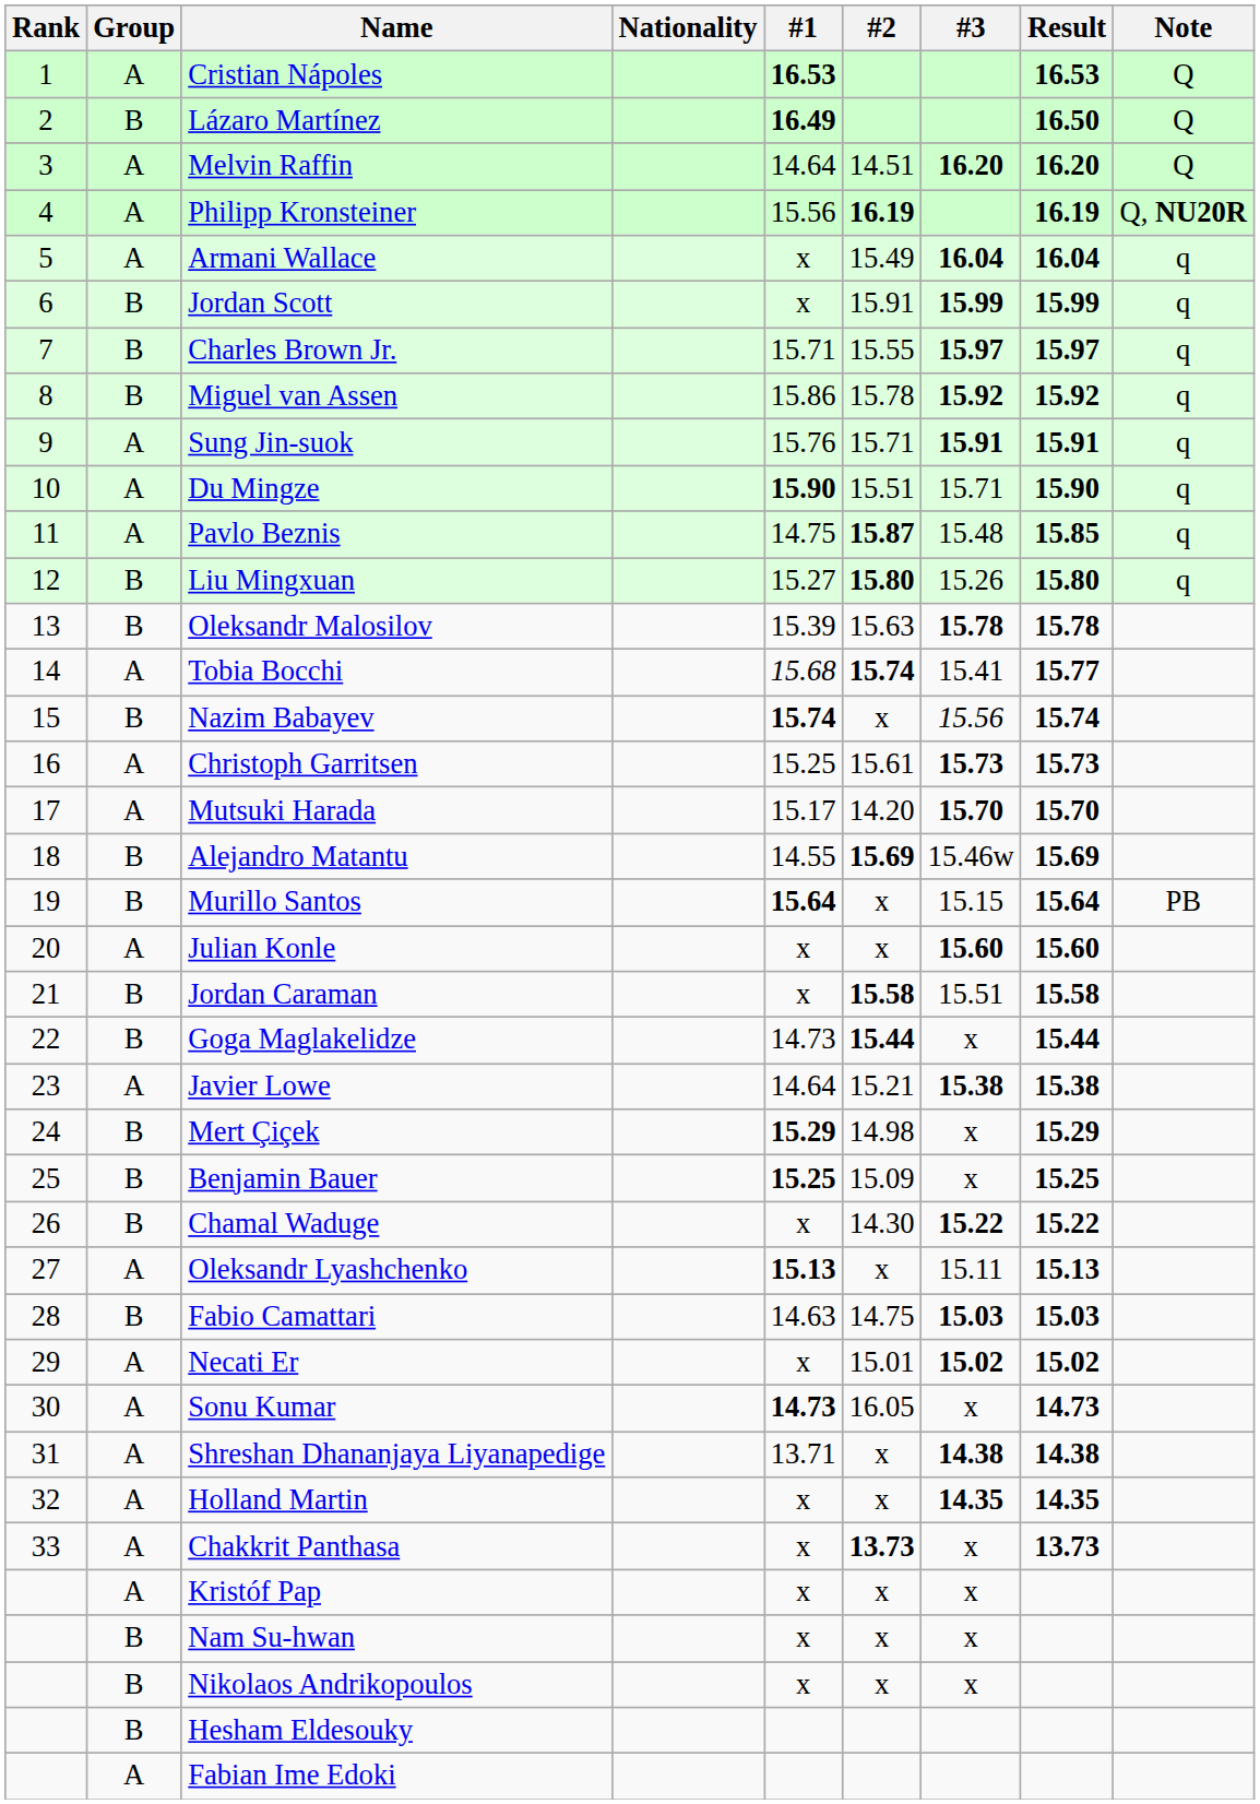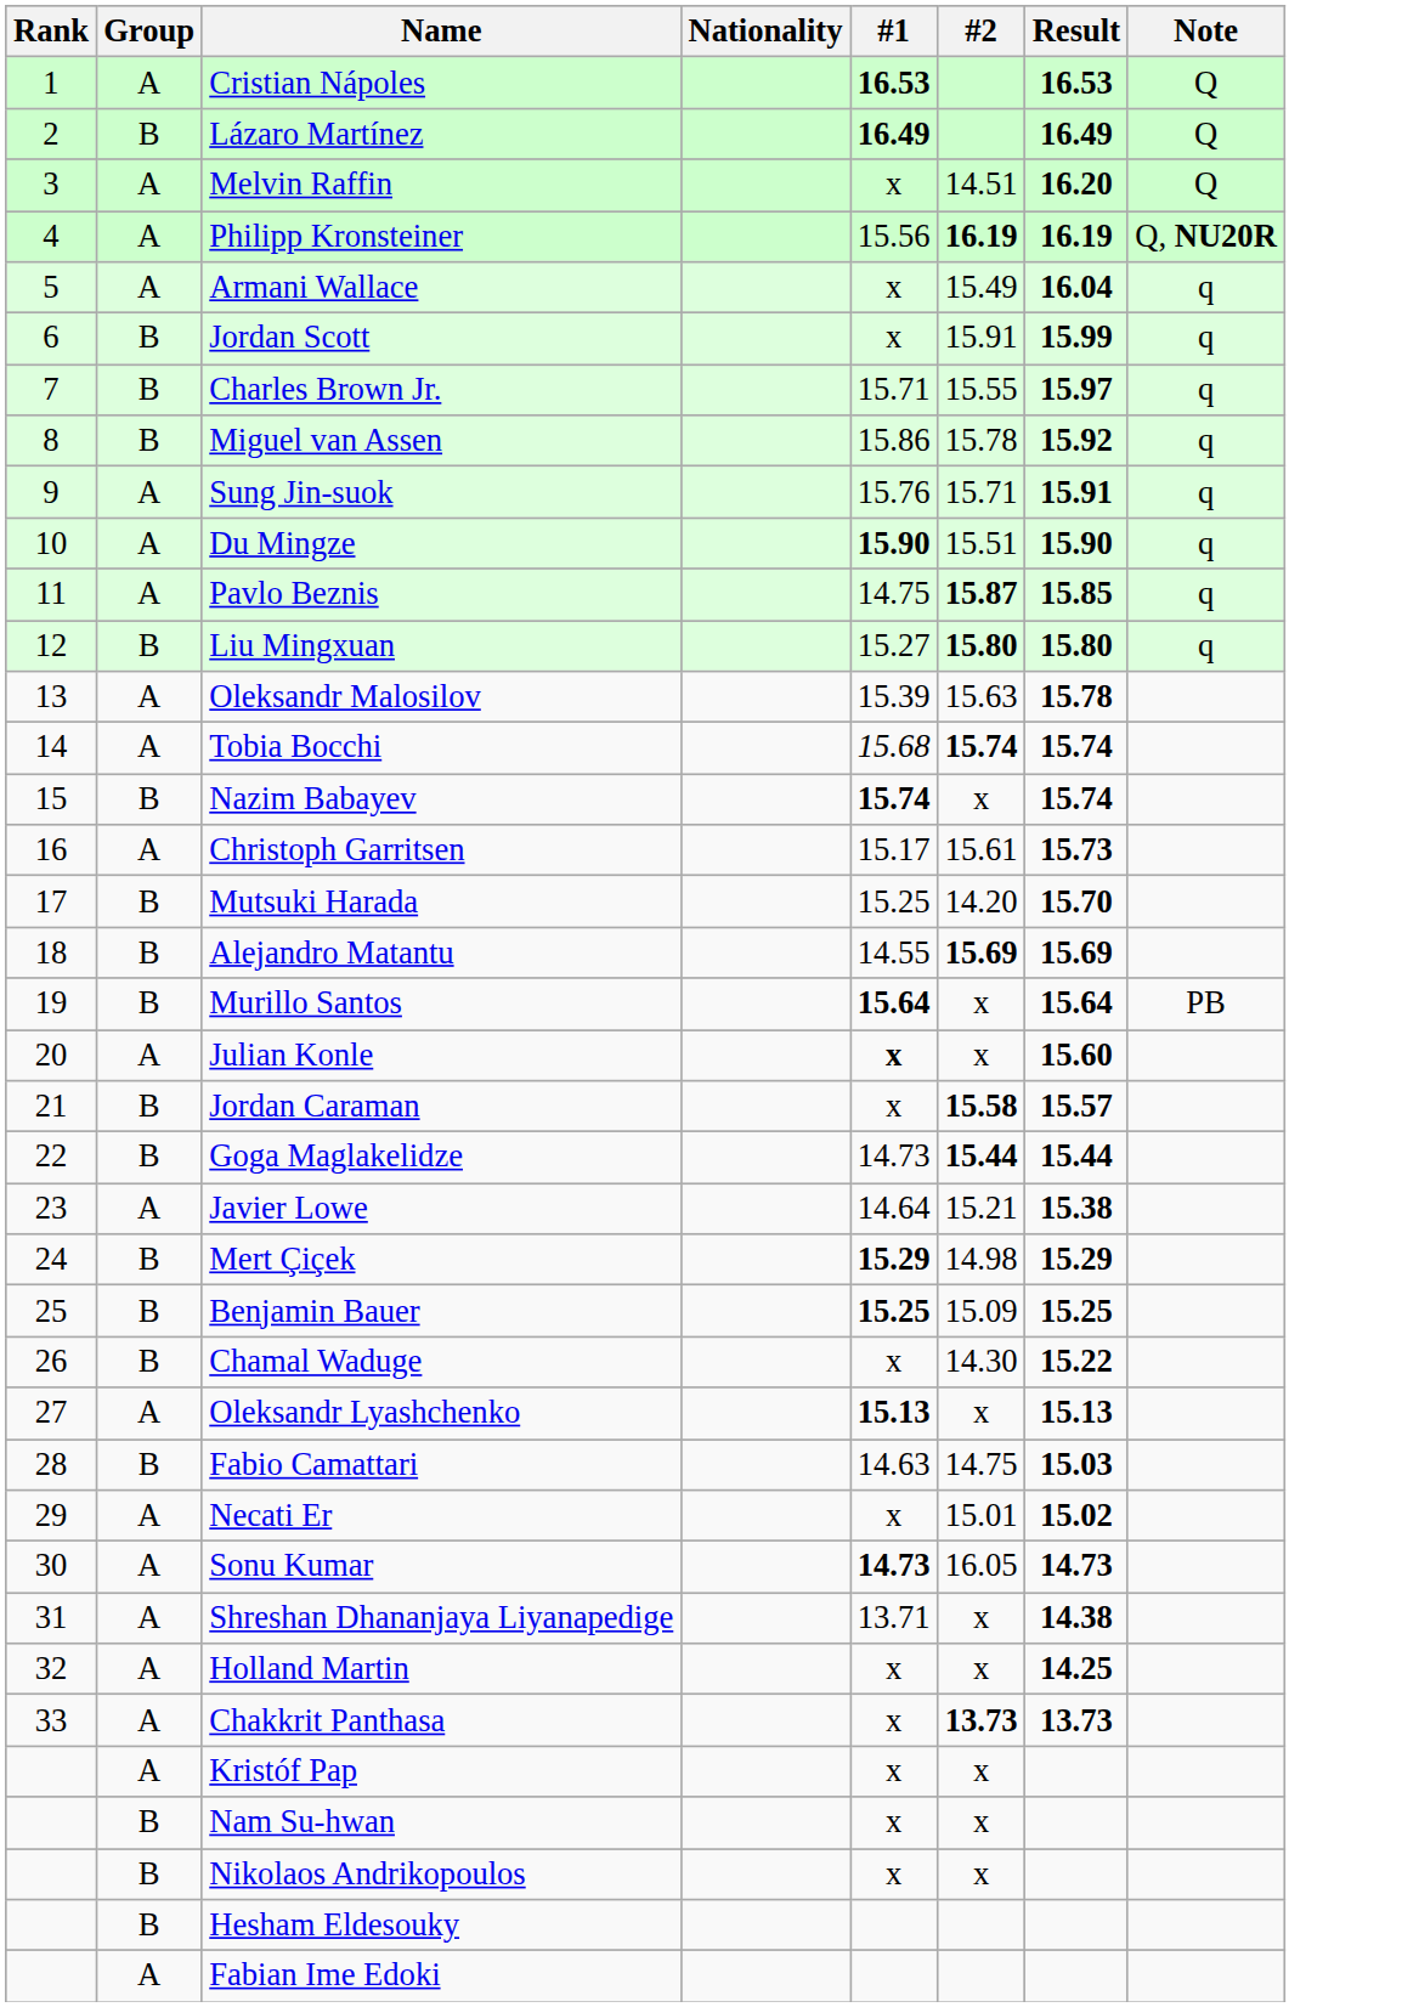- column: #3 | 16.20 | 16.04 | 15.99 | 15.97 | 15.92 | 15.91 | 15.71 | 15.48 | 15.26 | 15.78 | 15.41 | 15.56 | 15.73 | 15.70 | 15.46w | 15.15 | 15.60 | 15.51 | x | 15.38 | x | x | 15.22 | 15.11 | 15.03 | 15.02 | x | 14.38 | 14.35 | x | x | x | x
Lázaro Martínez | Result: 16.50 -> 16.49
Melvin Raffin | #1: 14.64 -> x
Oleksandr Malosilov | Group: B -> A
Tobia Bocchi | Result: 15.77 -> 15.74
Christoph Garritsen | #1: 15.25 -> 15.17
Mutsuki Harada | Group: A -> B
Mutsuki Harada | #1: 15.17 -> 15.25
Julian Konle | #1: normal -> bold
Jordan Caraman | Result: 15.58 -> 15.57
Holland Martin | Result: 14.35 -> 14.25
